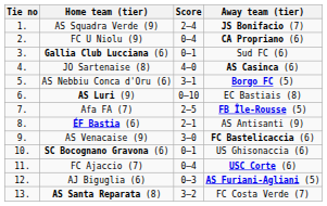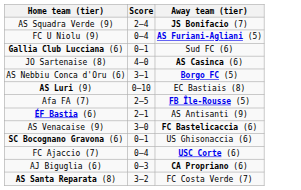- column: Tie no | 1. | 2. | 3. | 4. | 5. | 6. | 7. | 8. | 9. | 10. | 11. | 12. | 13.
FC U Niolu (9) | Away team (tier): CA Propriano (6) -> AS Furiani-Agliani (5)
AJ Biguglia (6) | Away team (tier): AS Furiani-Agliani (5) -> CA Propriano (6)
